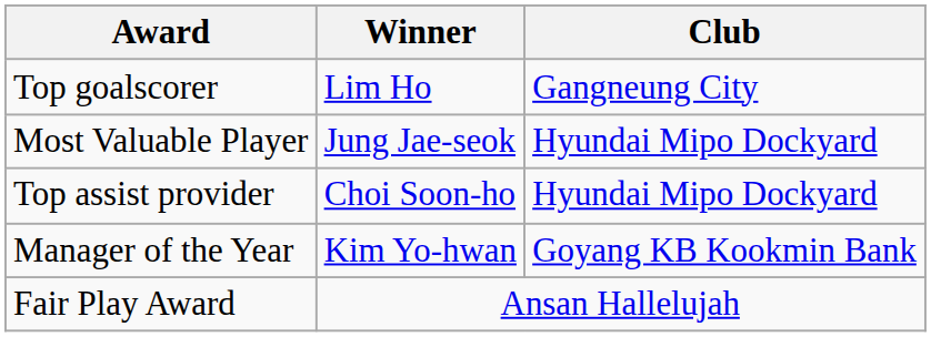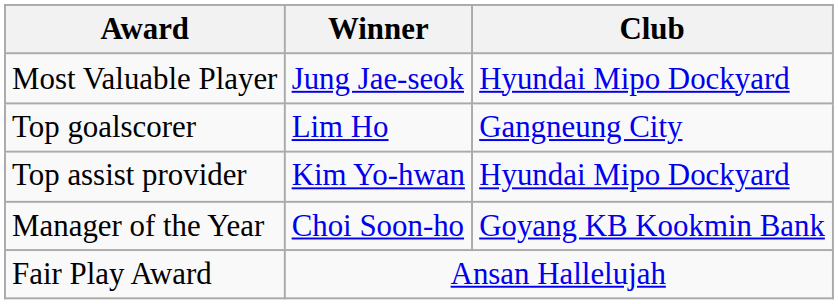rows swapped: Most Valuable Player <-> Top goalscorer
Top assist provider | Winner: Choi Soon-ho -> Kim Yo-hwan
Manager of the Year | Winner: Kim Yo-hwan -> Choi Soon-ho
